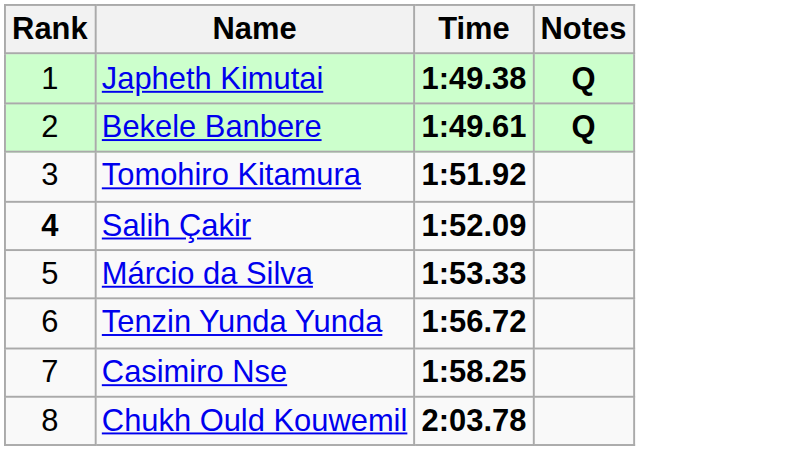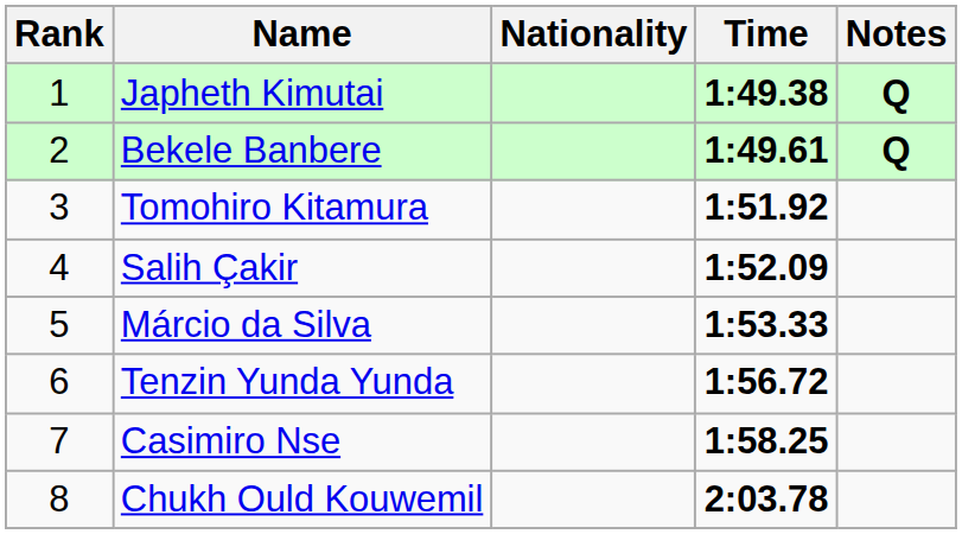+ column: Nationality
Salih Çakir | Rank: bold -> normal
